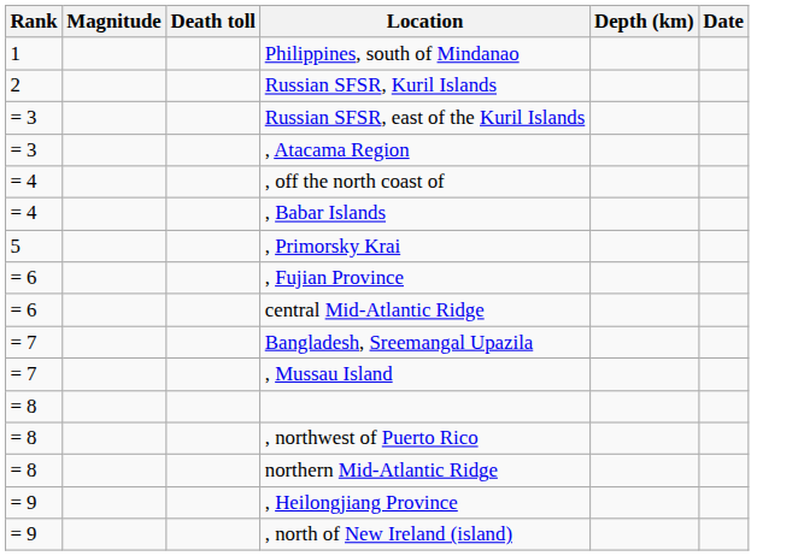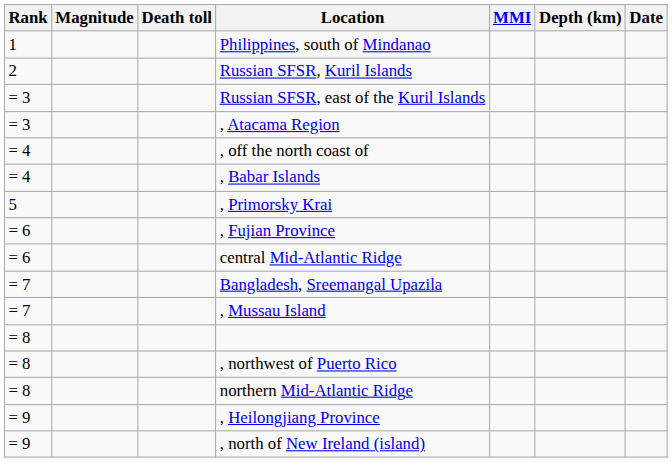+ column: MMI
